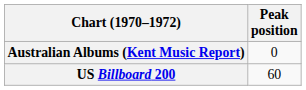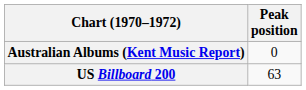US Billboard 200 | Peak position: 60 -> 63
